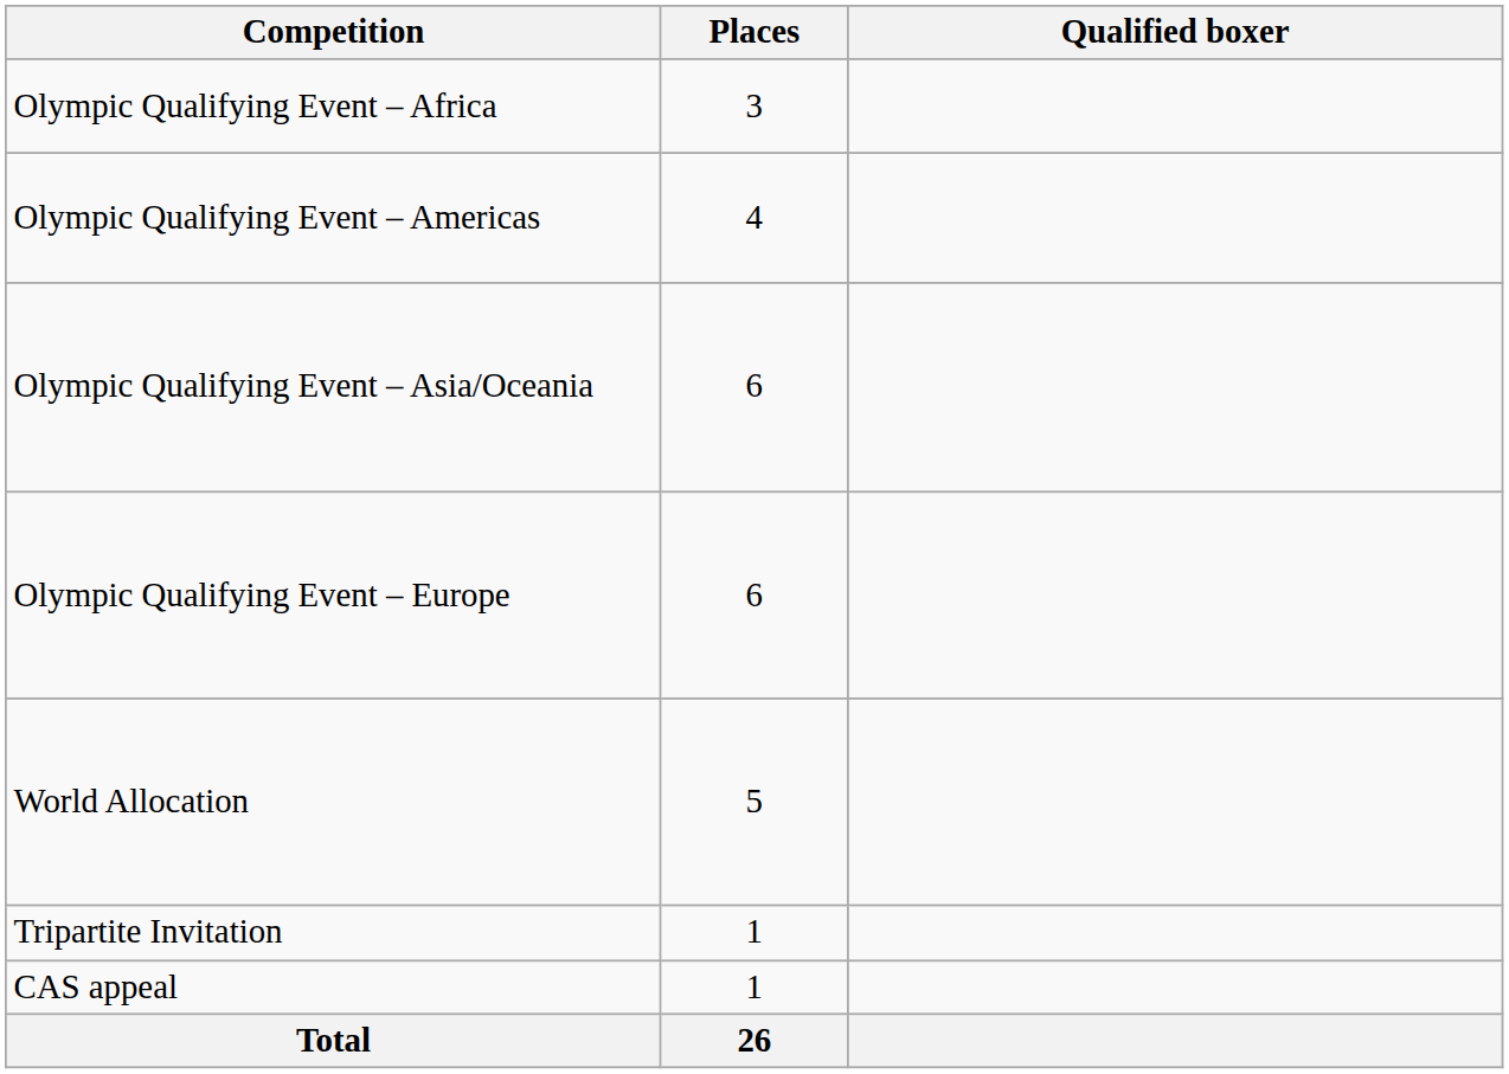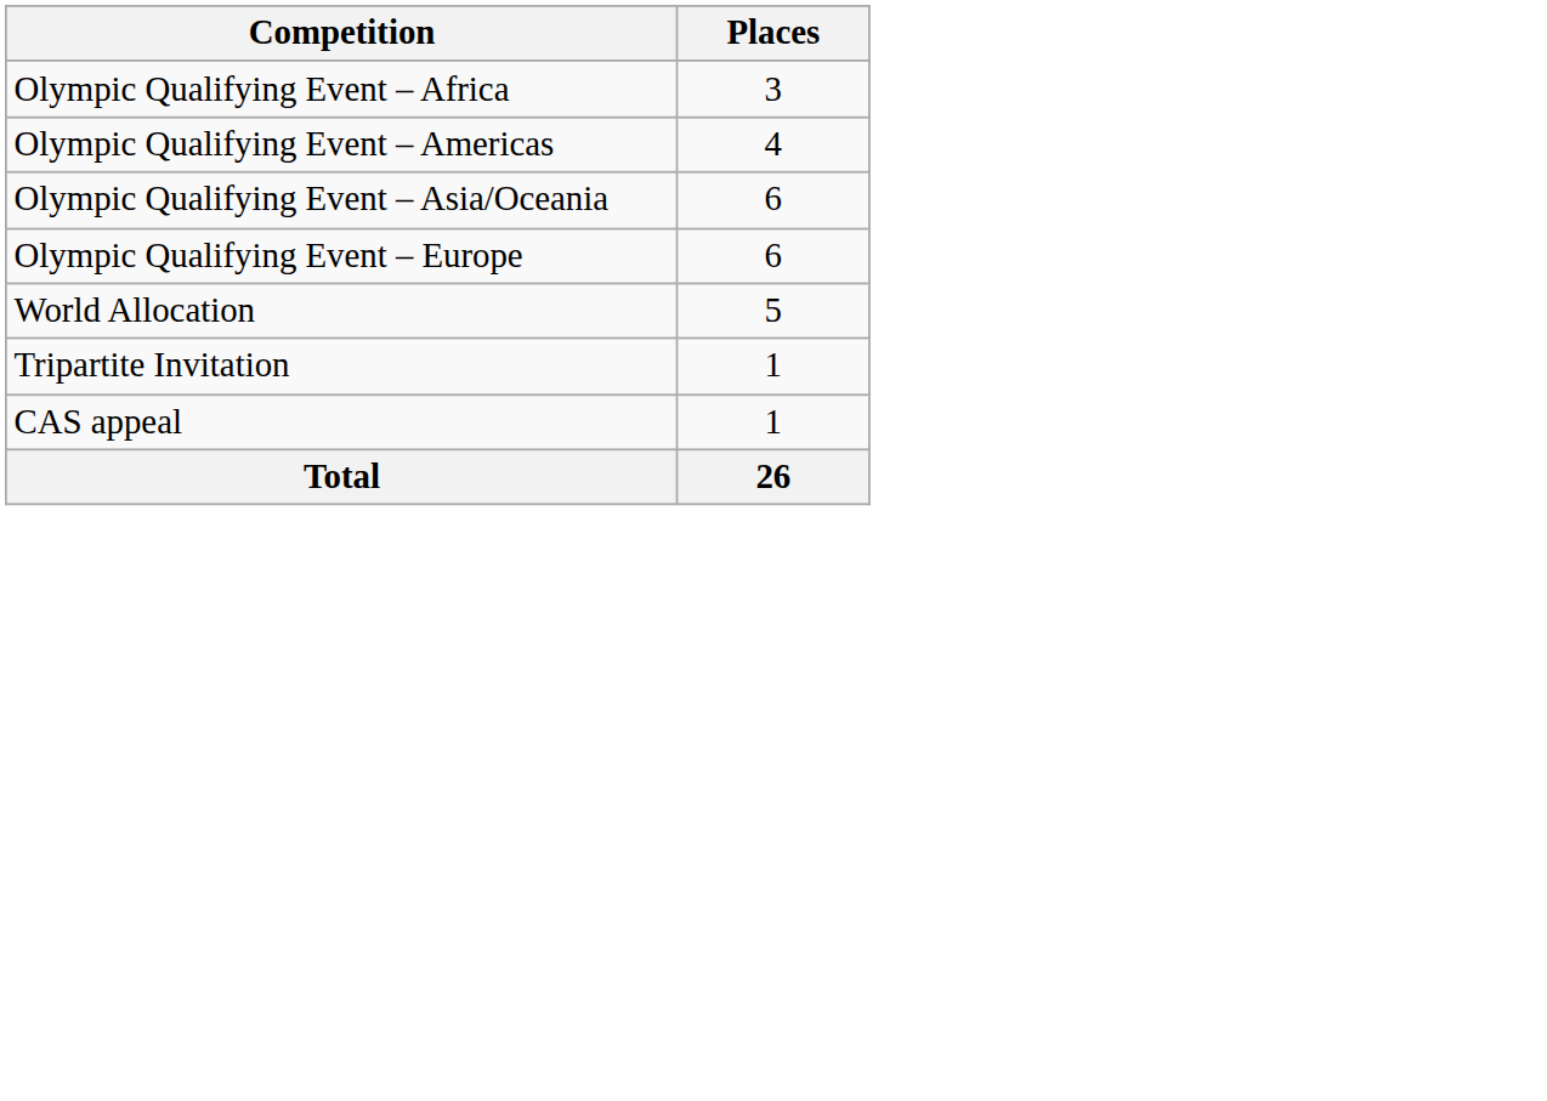- column: Qualified boxer
